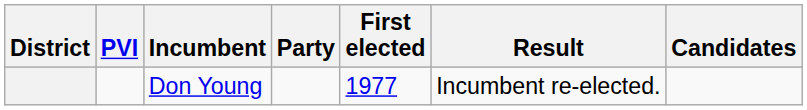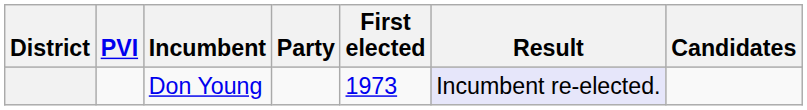Don Young | First elected: 1977 -> 1973
Don Young | Result: no background -> lavender background
